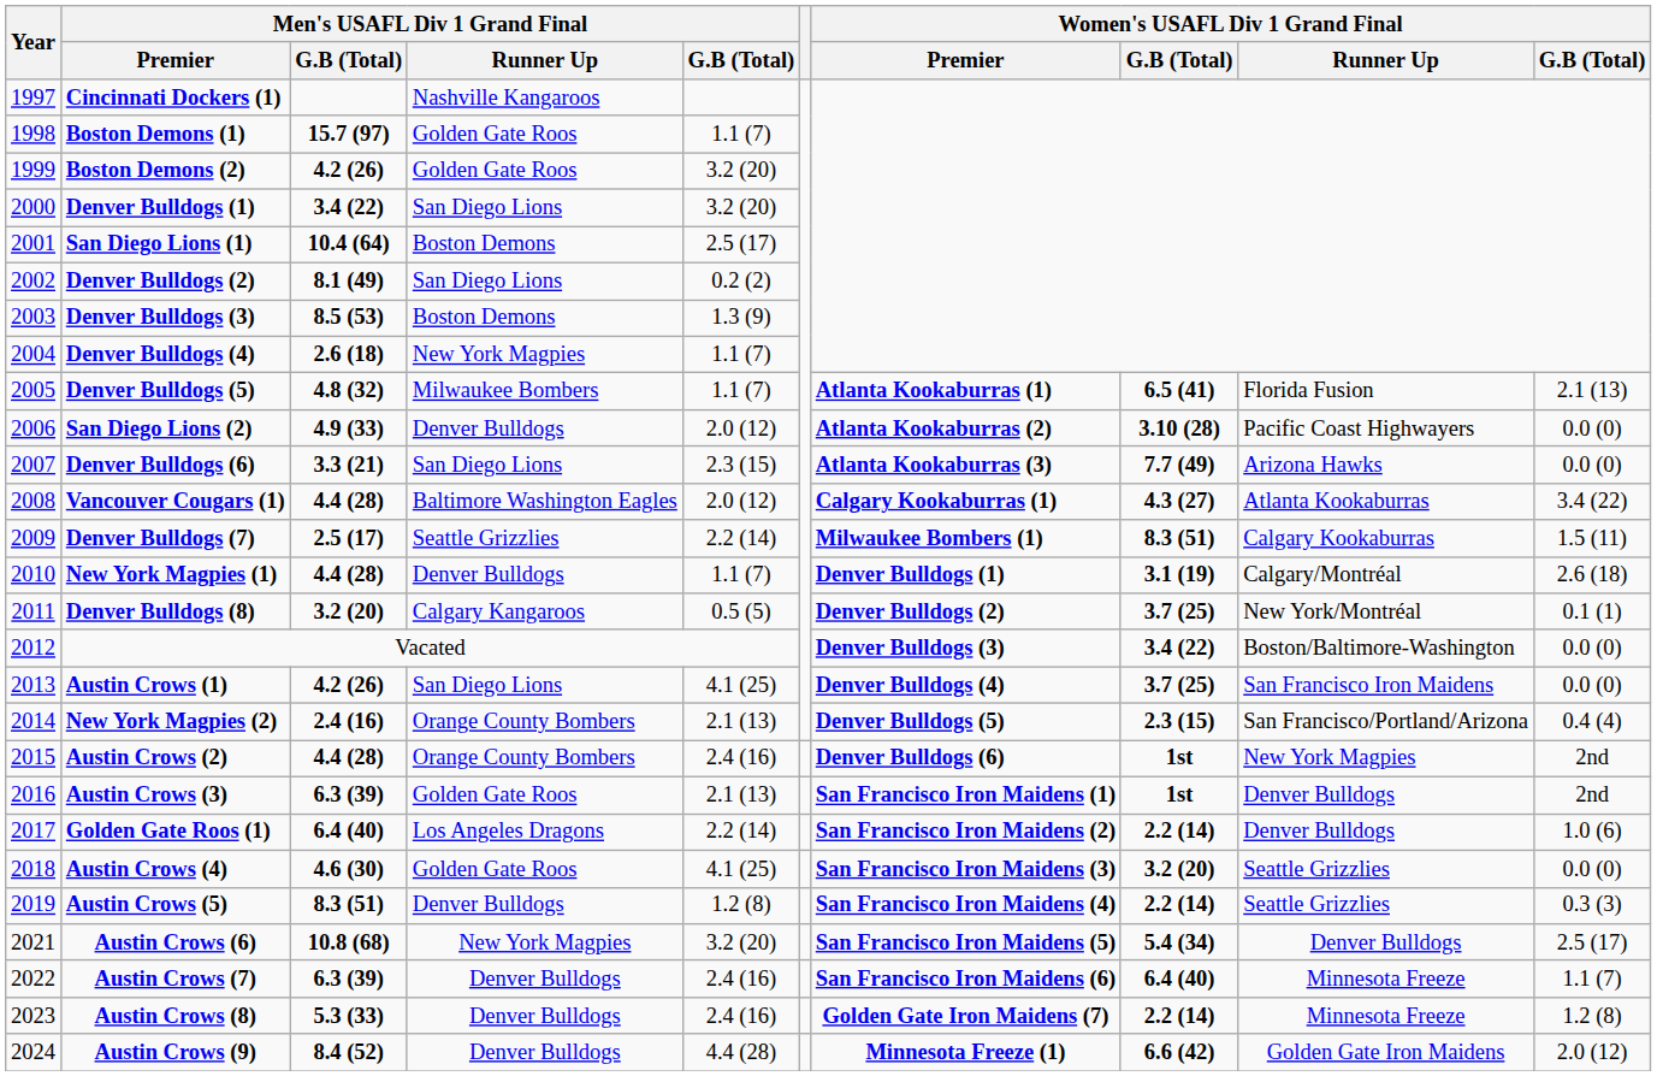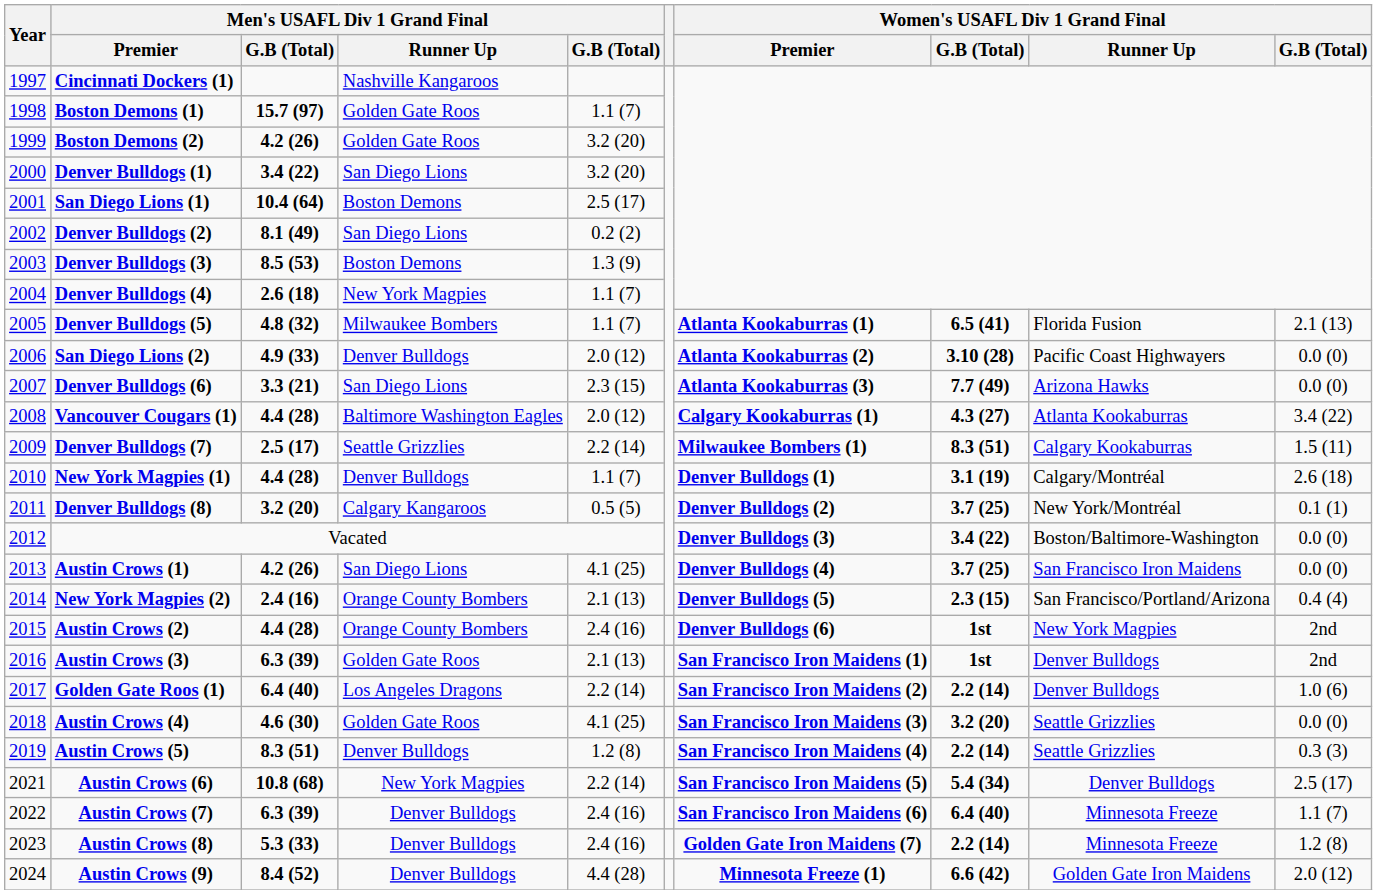Austin Crows (6) | column 5: 3.2 (20) -> 2.2 (14)
